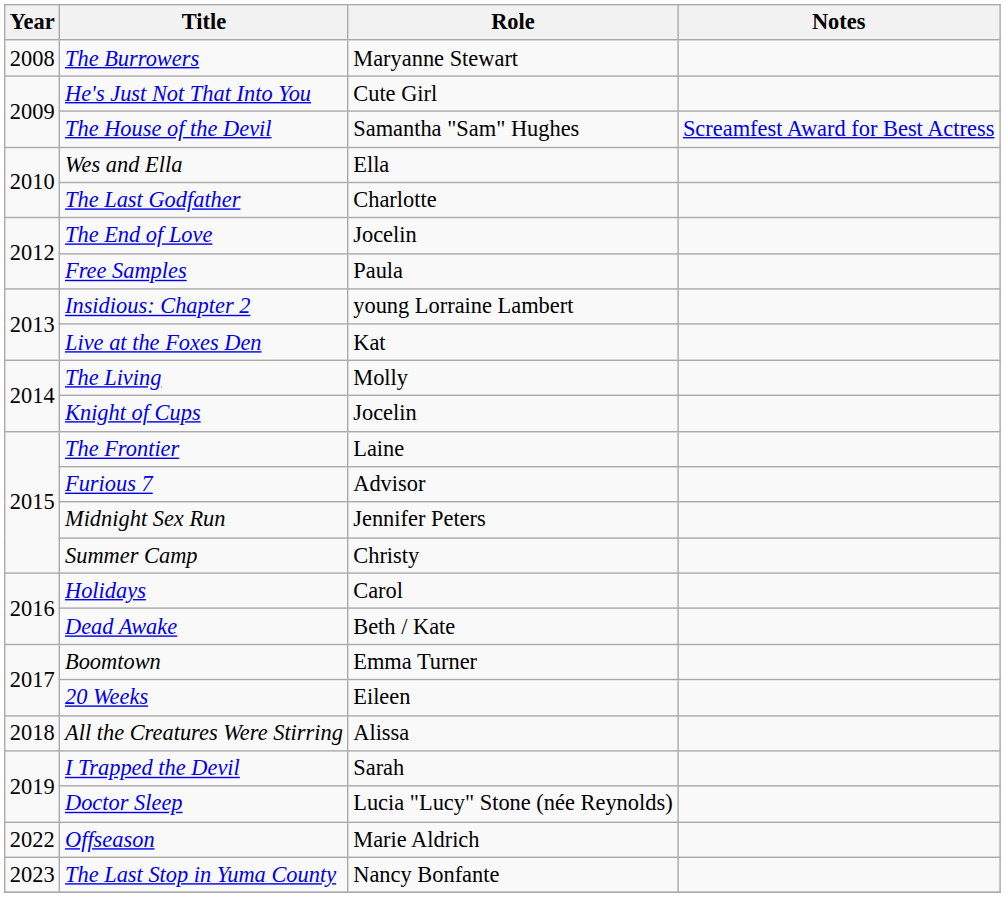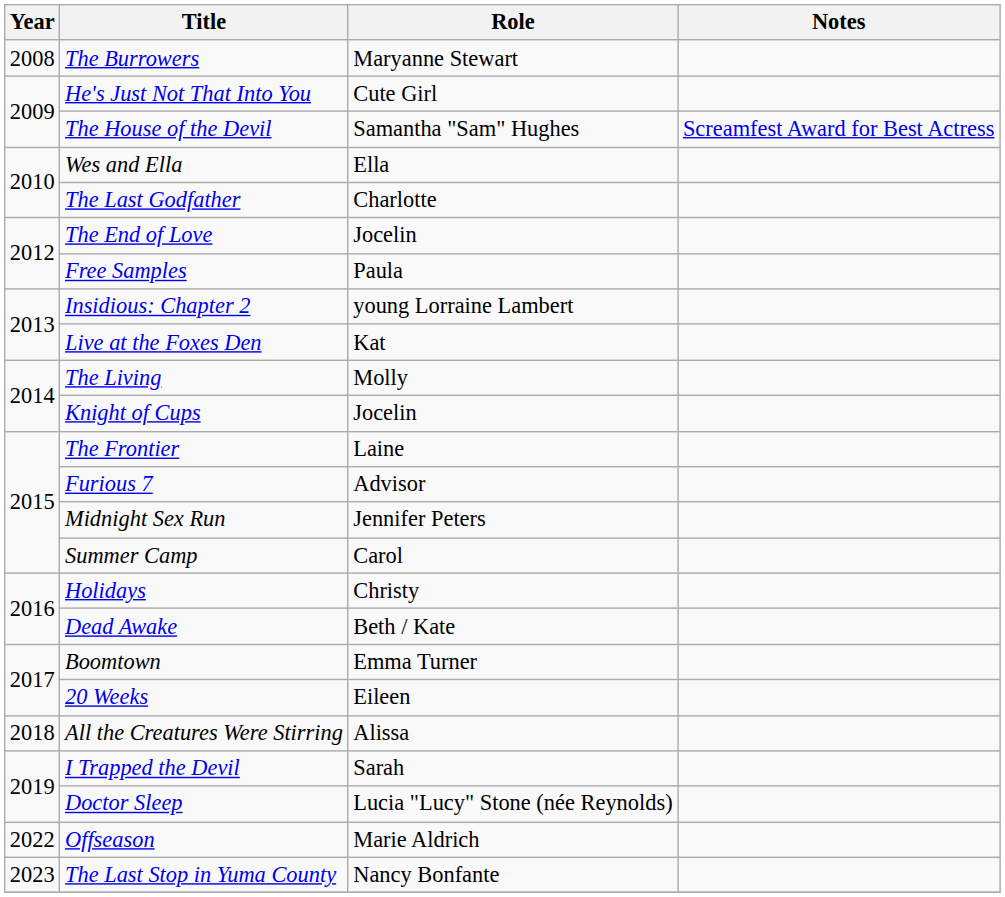Summer Camp | Role: Christy -> Carol
Holidays | Role: Carol -> Christy
